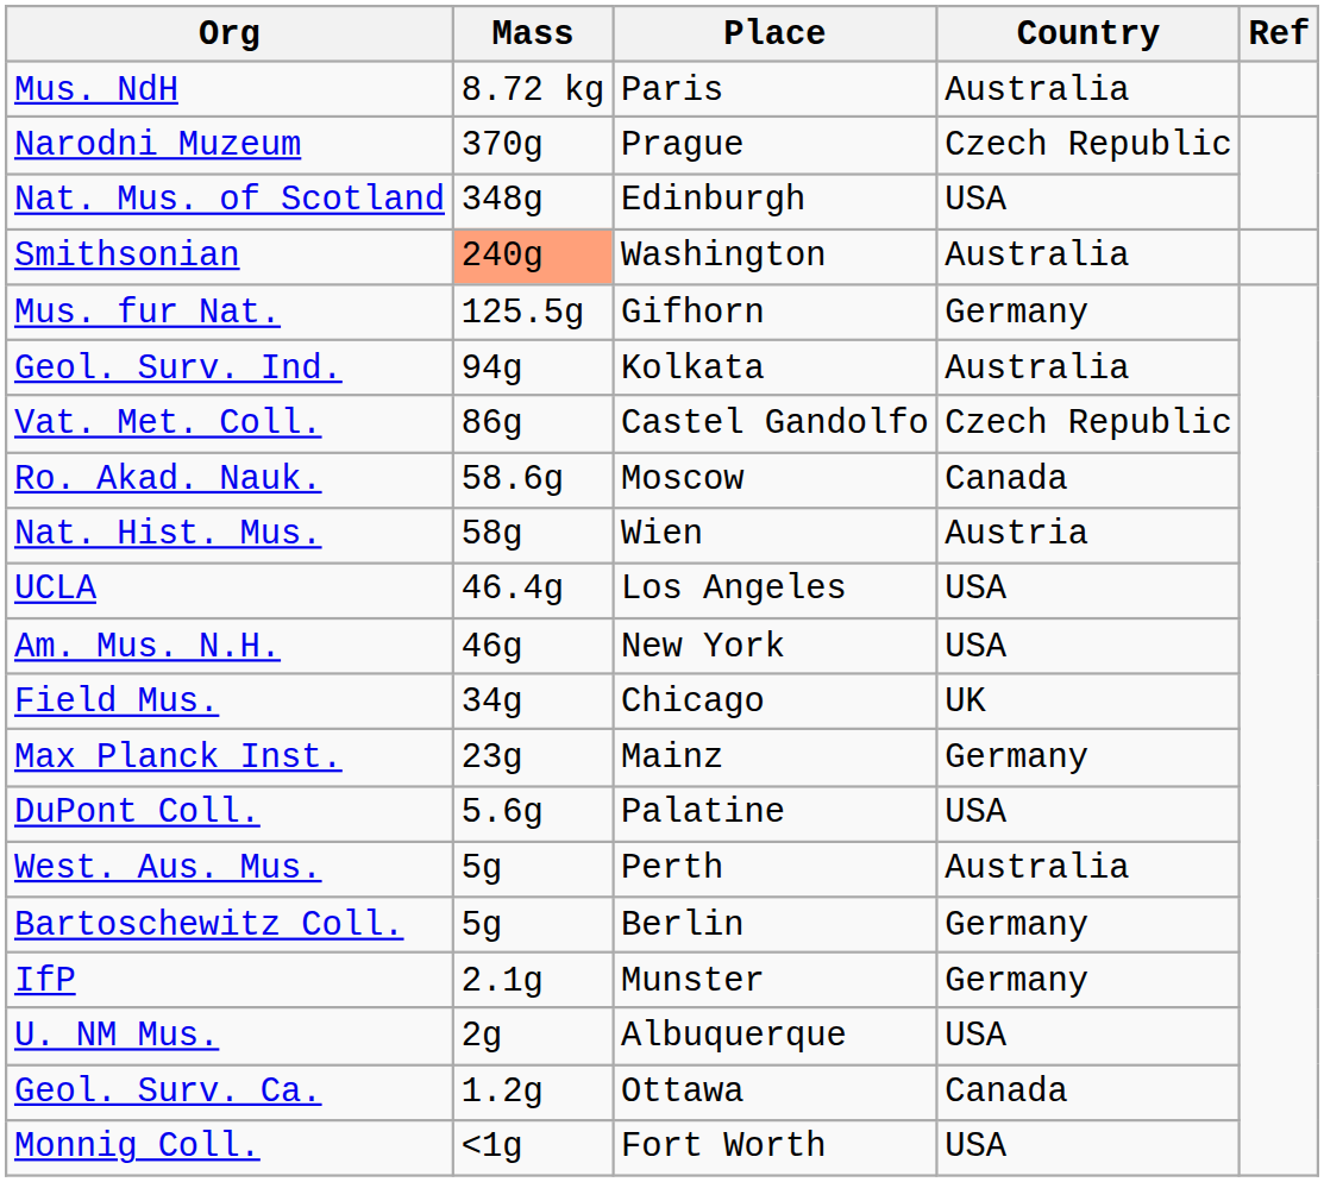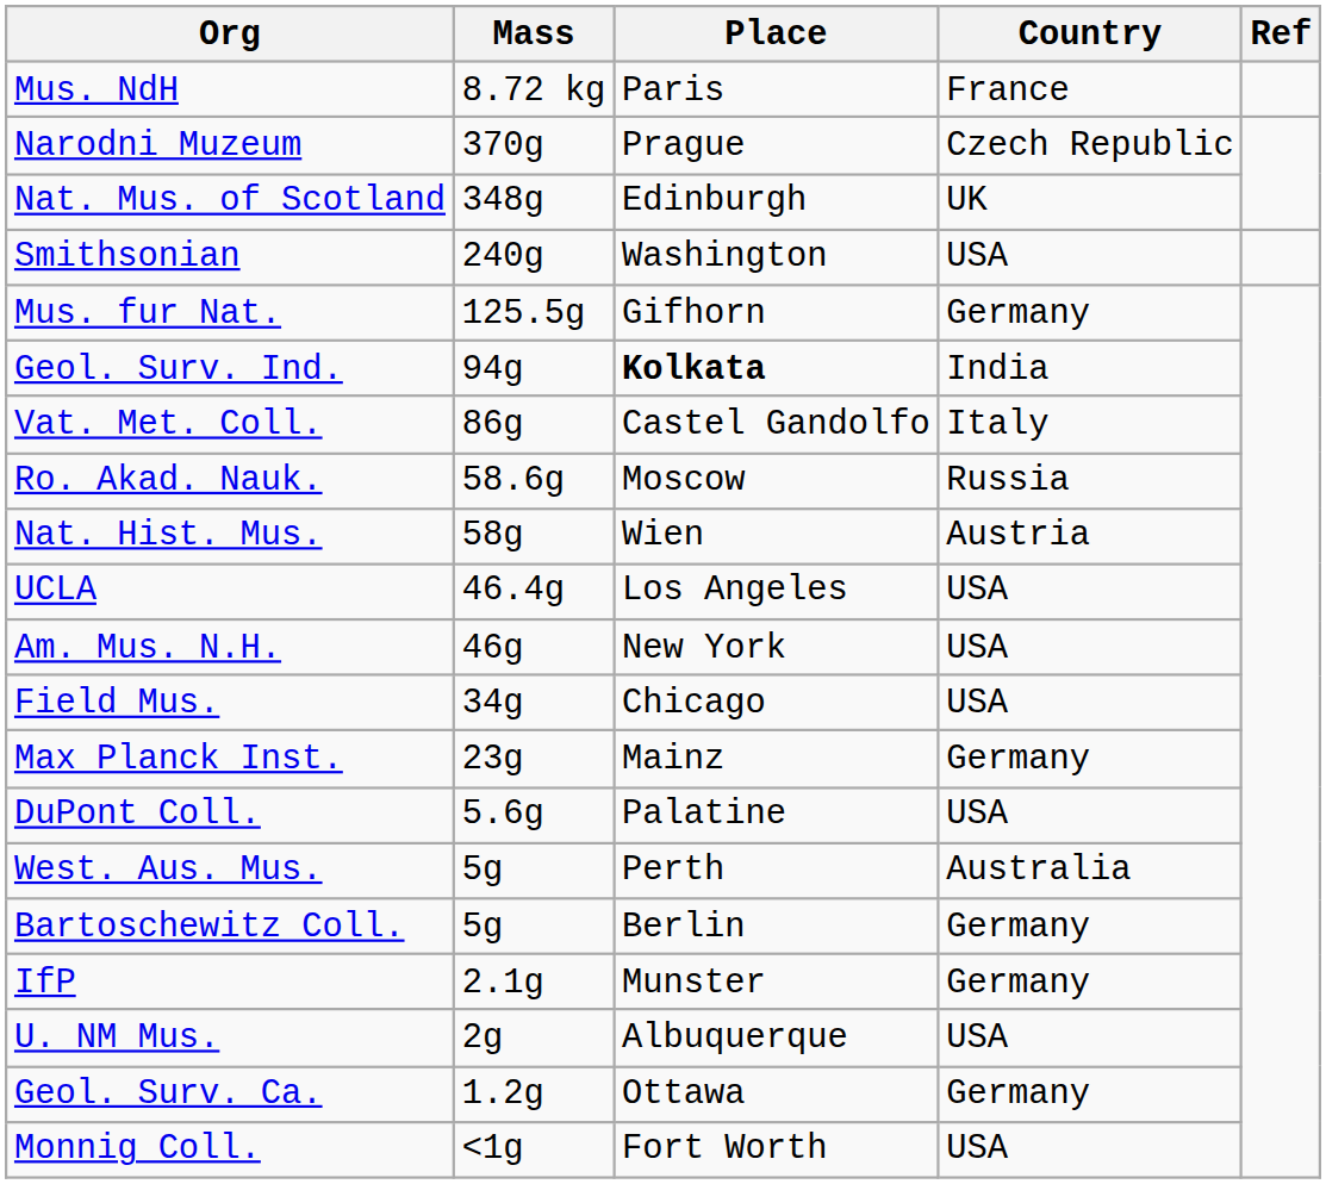Mus. NdH | Country: Australia -> France
Nat. Mus. of Scotland | Country: USA -> UK
Smithsonian | Mass: lightsalmon background -> no background
Smithsonian | Country: Australia -> USA
Geol. Surv. Ind. | Place: normal -> bold
Geol. Surv. Ind. | Country: Australia -> India
Vat. Met. Coll. | Country: Czech Republic -> Italy
Ro. Akad. Nauk. | Country: Canada -> Russia
Field Mus. | Country: UK -> USA
Geol. Surv. Ca. | Country: Canada -> Germany
